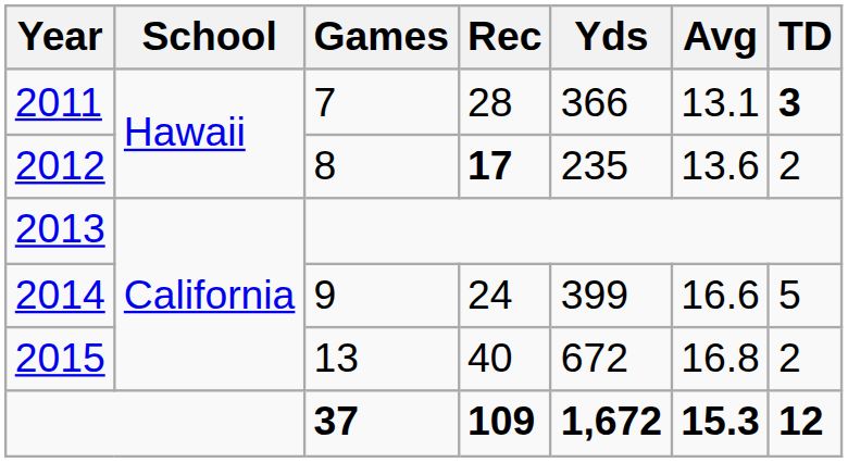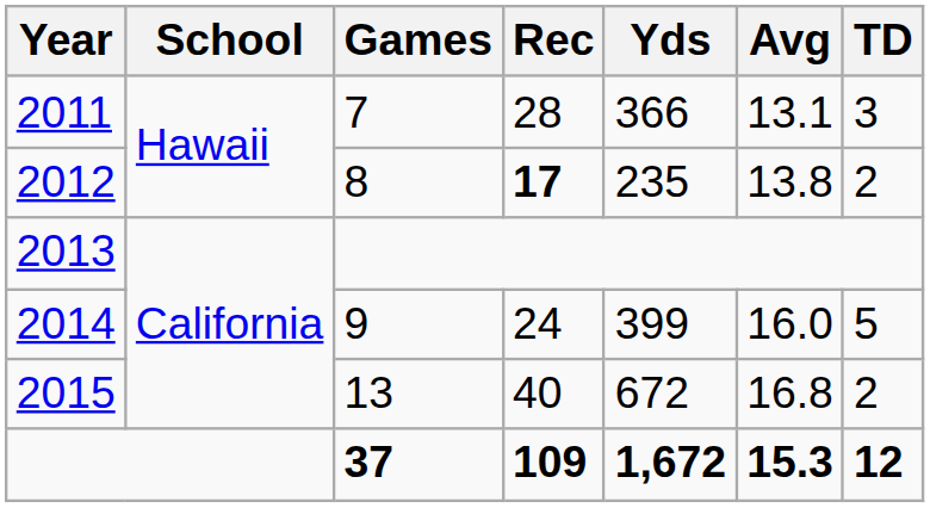2011 | TD: bold -> normal
2012 | Avg: 13.6 -> 13.8
2014 | Avg: 16.6 -> 16.0
